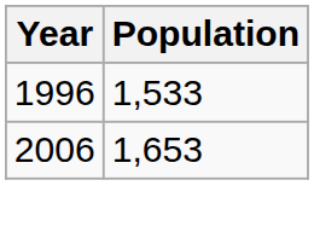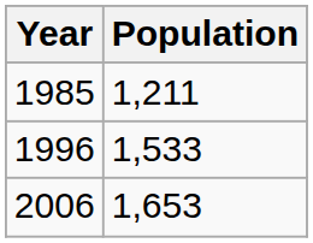+ row: 1985 | 1,211
